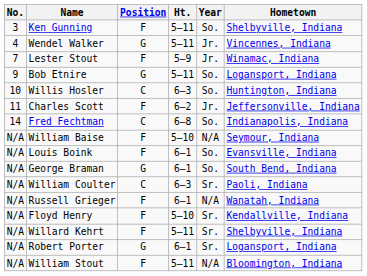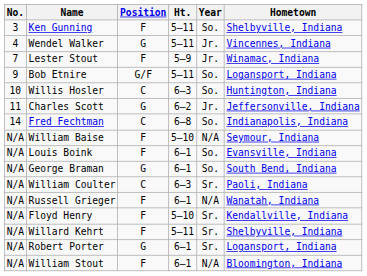Bob Etnire | Position: G -> G/F
Charles Scott | Position: F -> G
William Stout | Ht.: 5–11 -> 6–1
